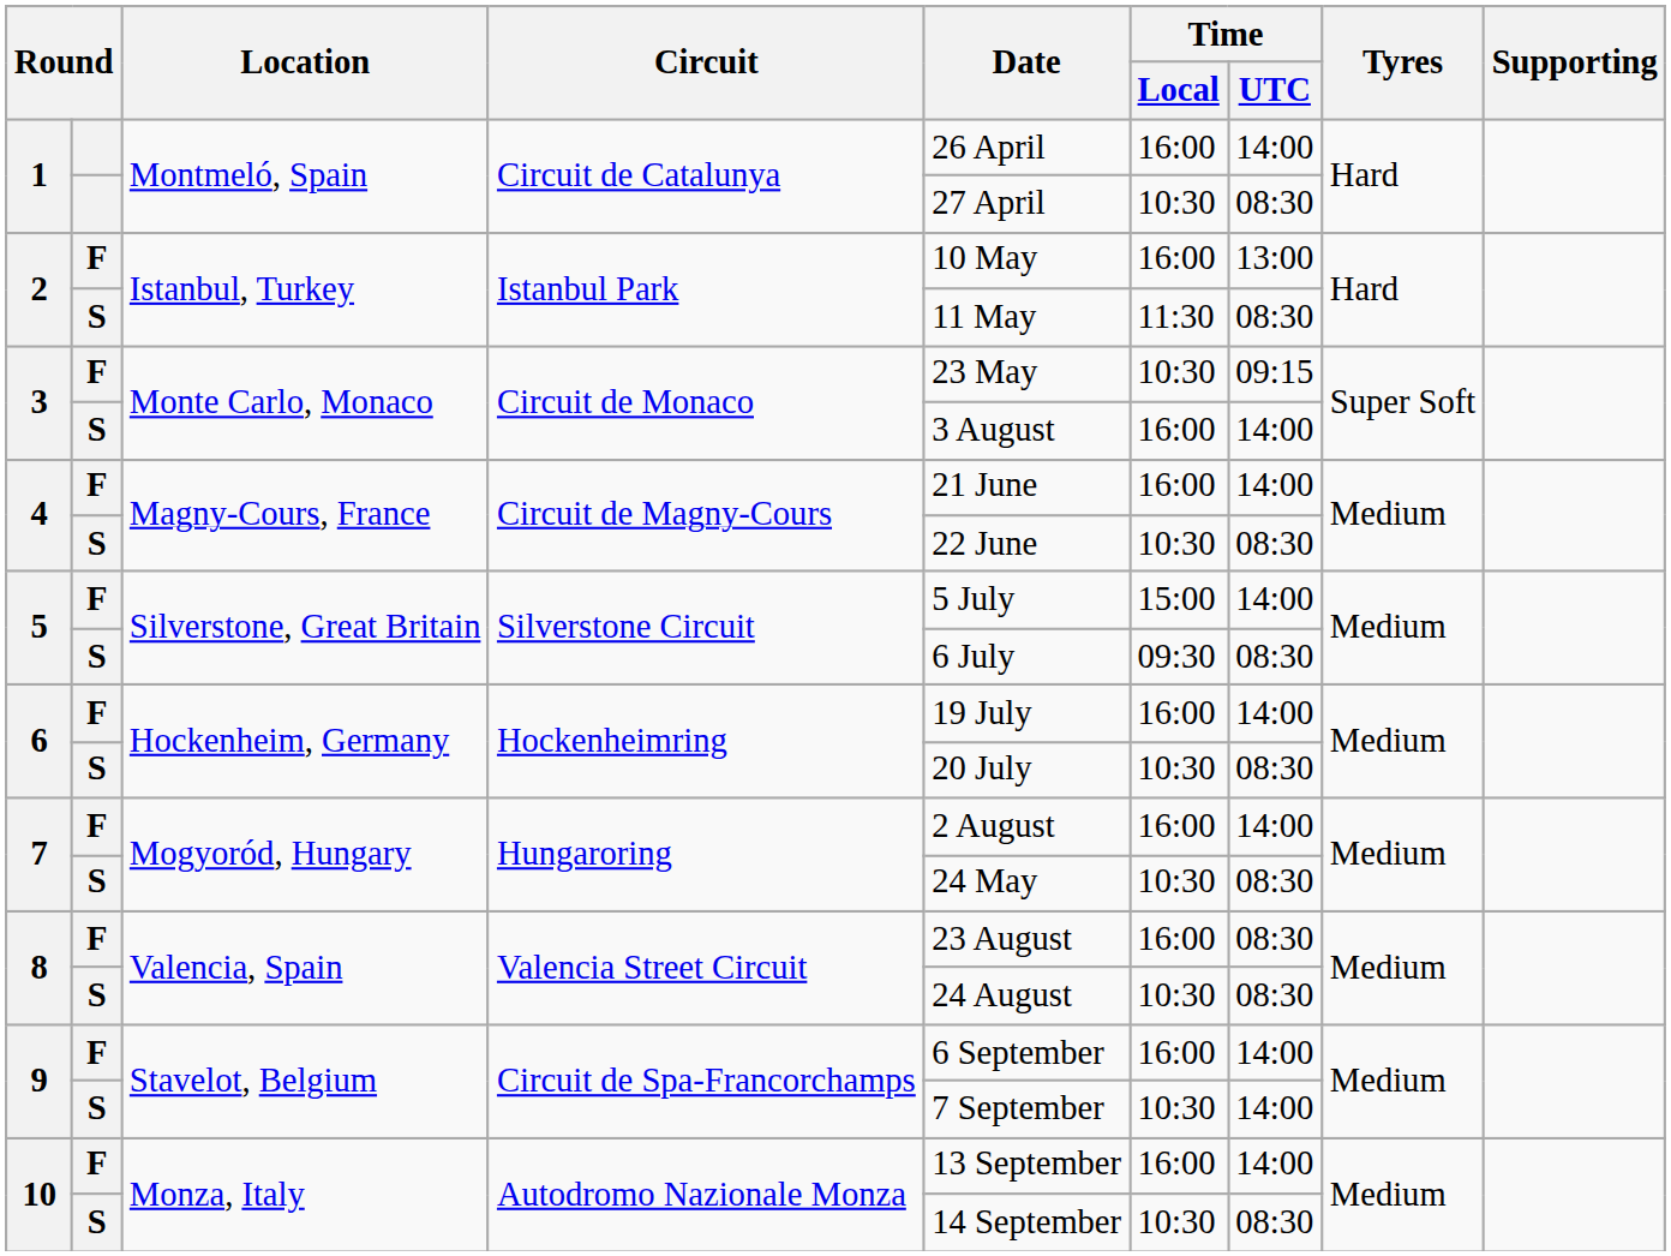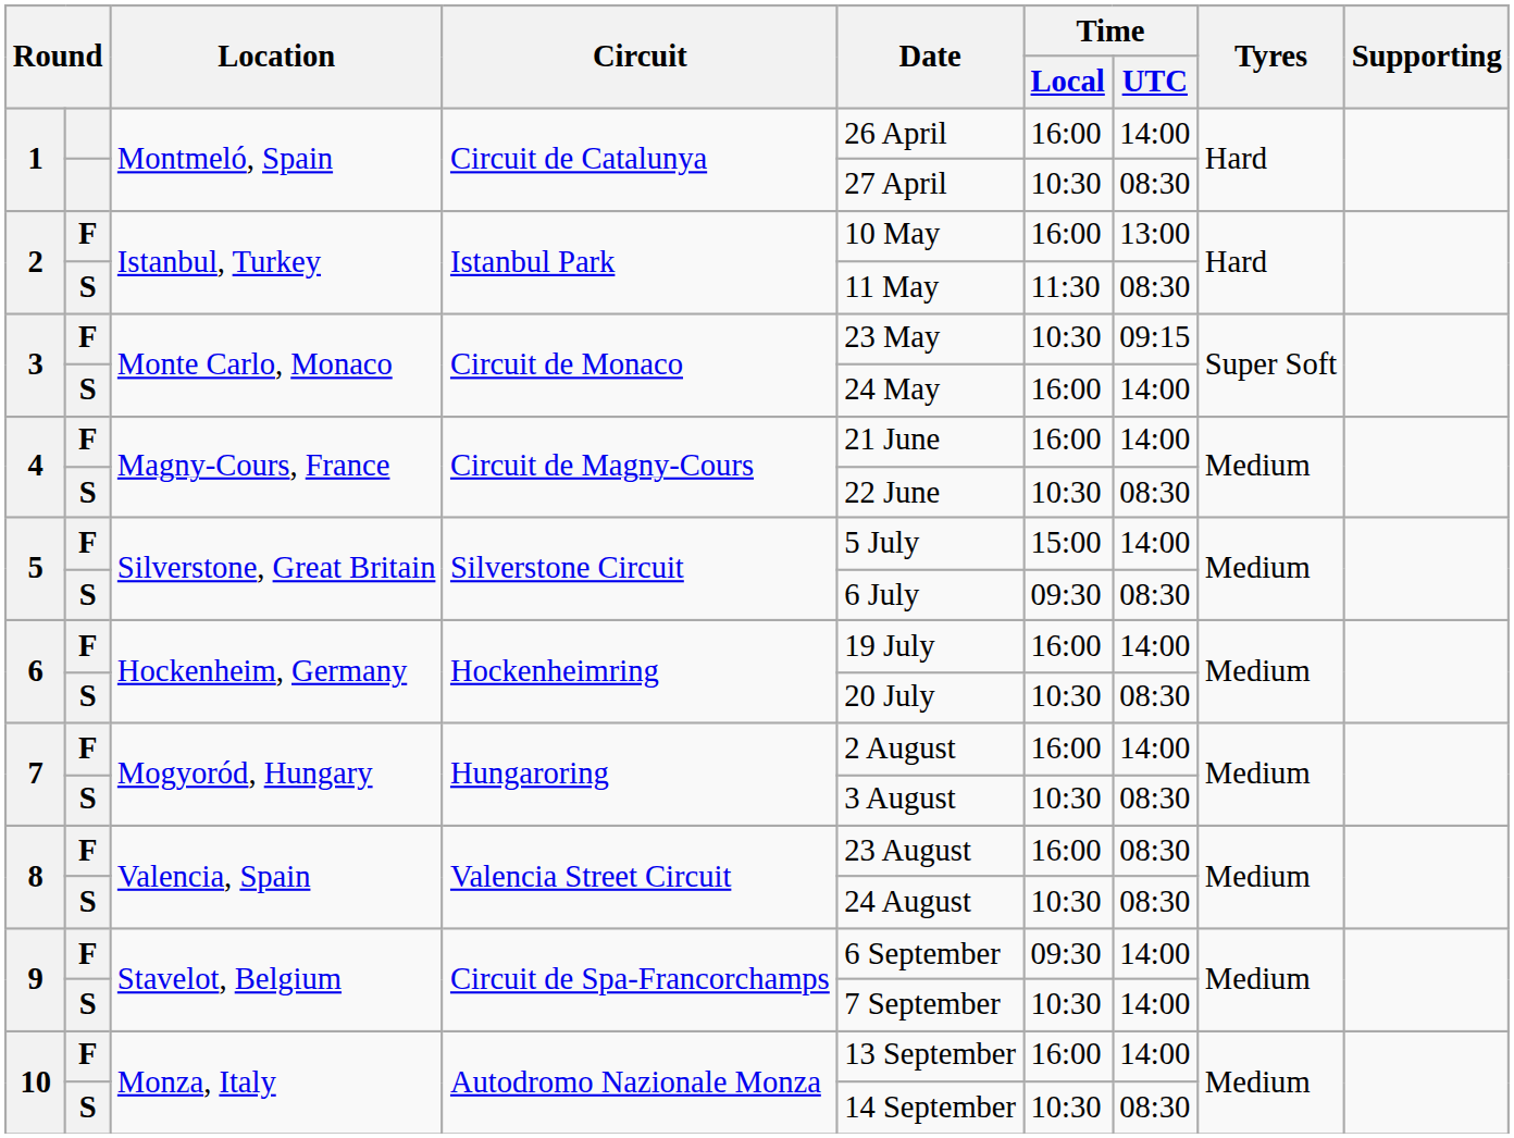3 / S | Date: 3 August -> 24 May
7 / S | Date: 24 May -> 3 August
9 / F | Time / Local: 16:00 -> 09:30
